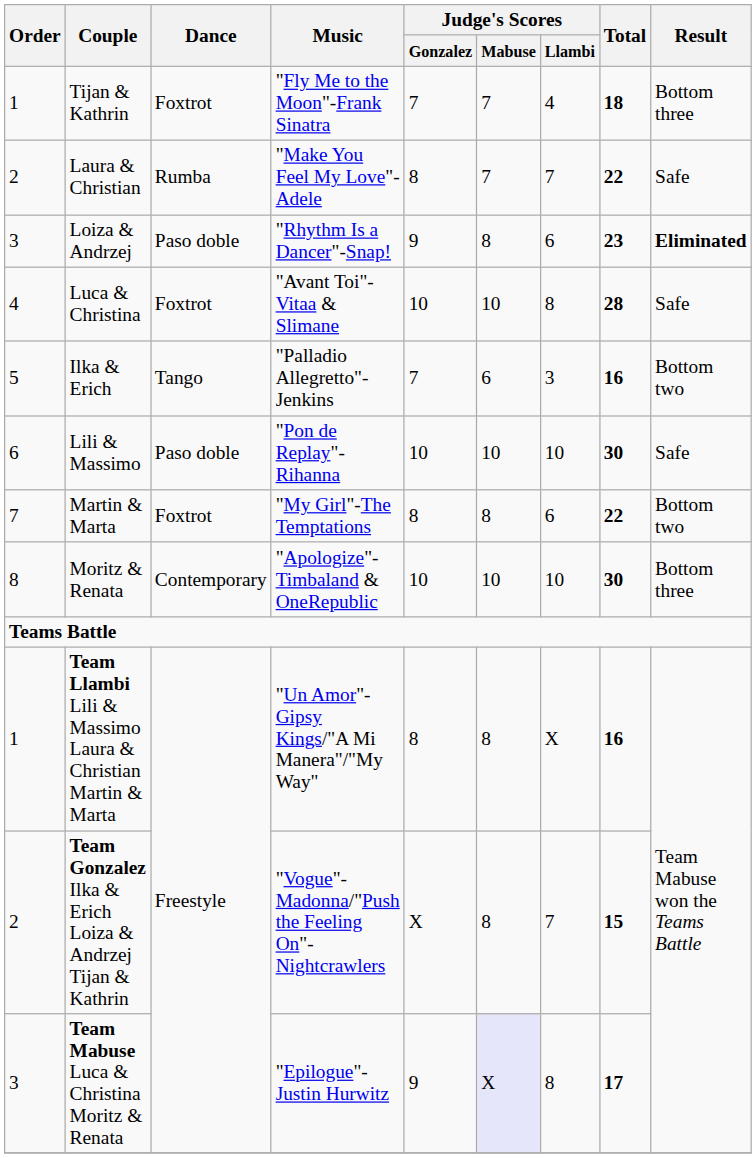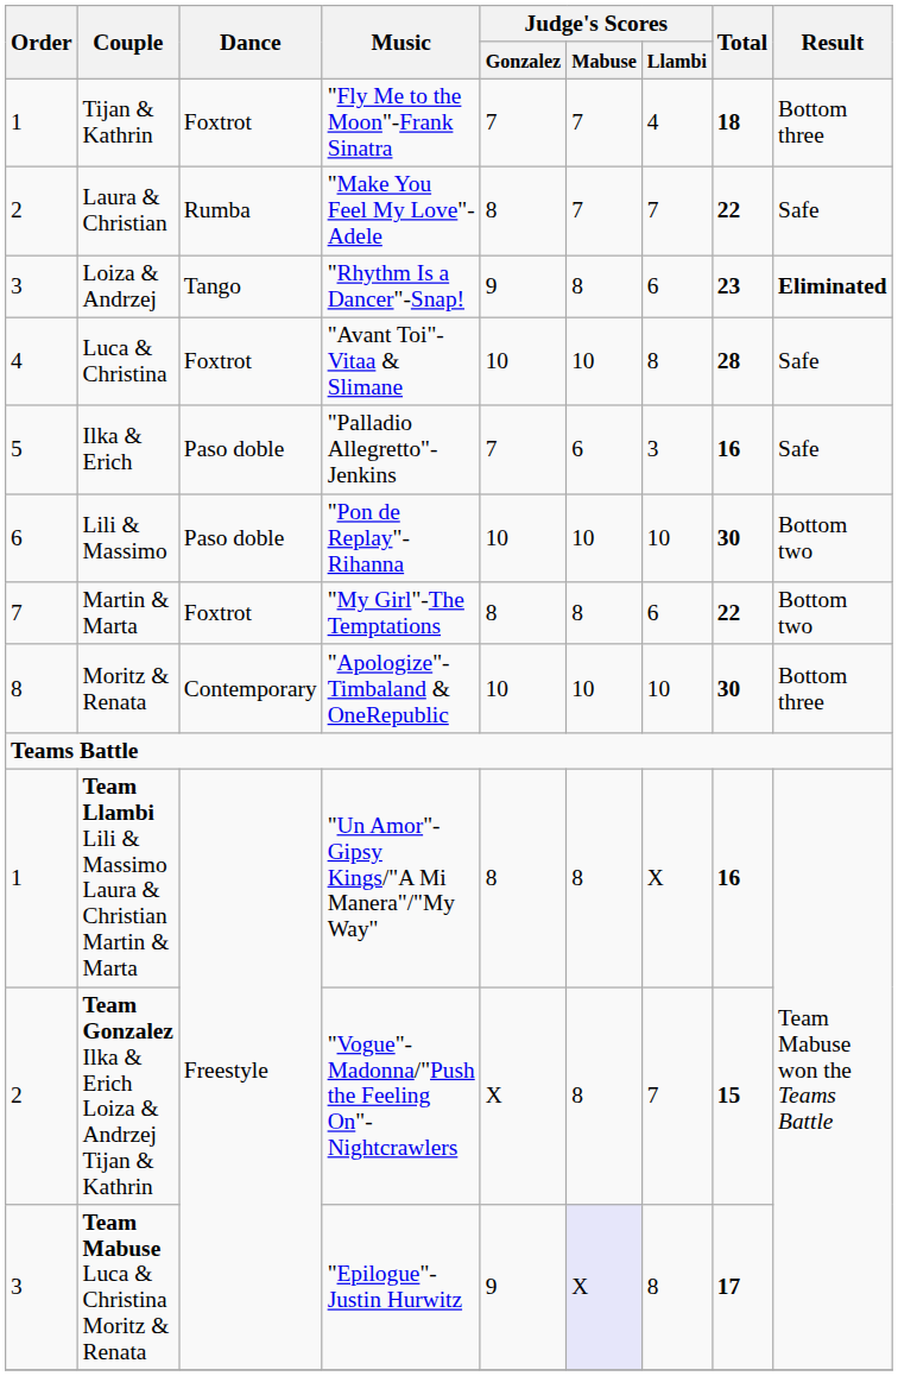Loiza & Andrzej | Dance: Paso doble -> Tango
Ilka & Erich | Dance: Tango -> Paso doble
Ilka & Erich | Result: Bottom two -> Safe
Lili & Massimo | Result: Safe -> Bottom two
